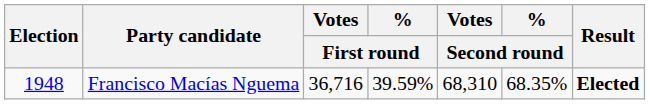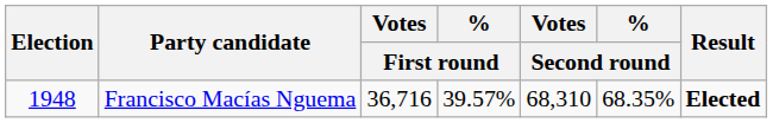Francisco Macías Nguema | % / First round: 39.59% -> 39.57%
